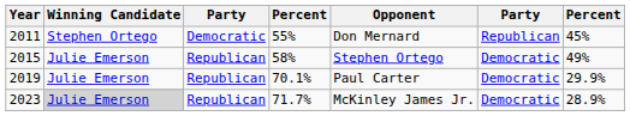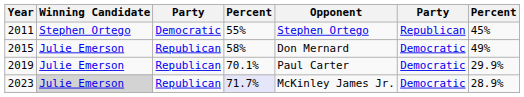2011 | Opponent: Don Mernard -> Stephen Ortego
2015 | Opponent: Stephen Ortego -> Don Mernard
2023 | column 4: no background -> lavender background
